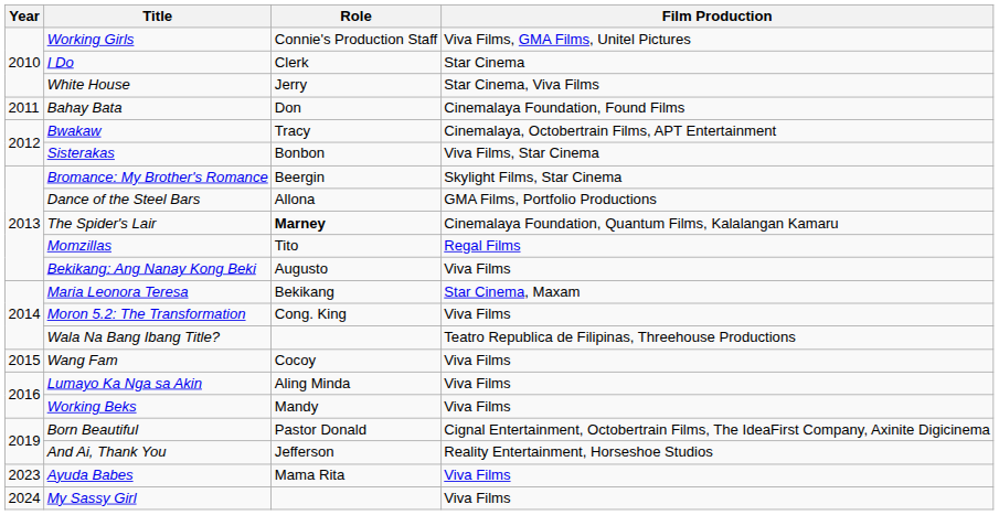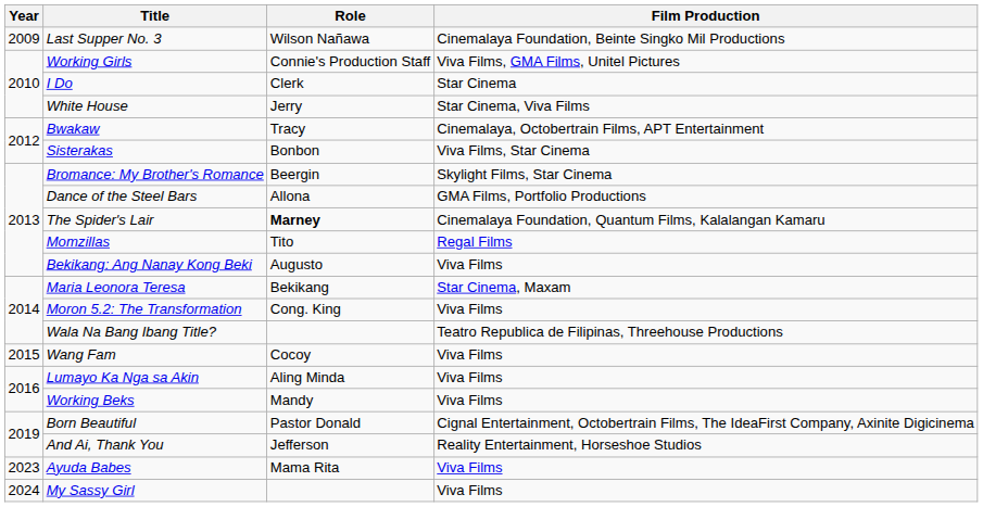+ row: 2009 | Last Supper No. 3 | Wilson Nañawa | Cinemalaya Foundation, Beinte Singko Mil Productions
- row: 2011 | Bahay Bata | Don | Cinemalaya Foundation, Found Films
